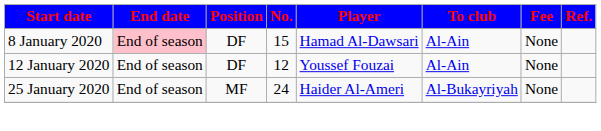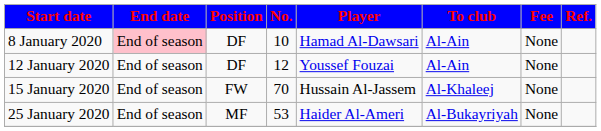8 January 2020 | No.: 15 -> 10
+ row: 15 January 2020 | End of season | FW | 70 | Hussain Al-Jassem | Al-Khaleej | None
25 January 2020 | No.: 24 -> 53
